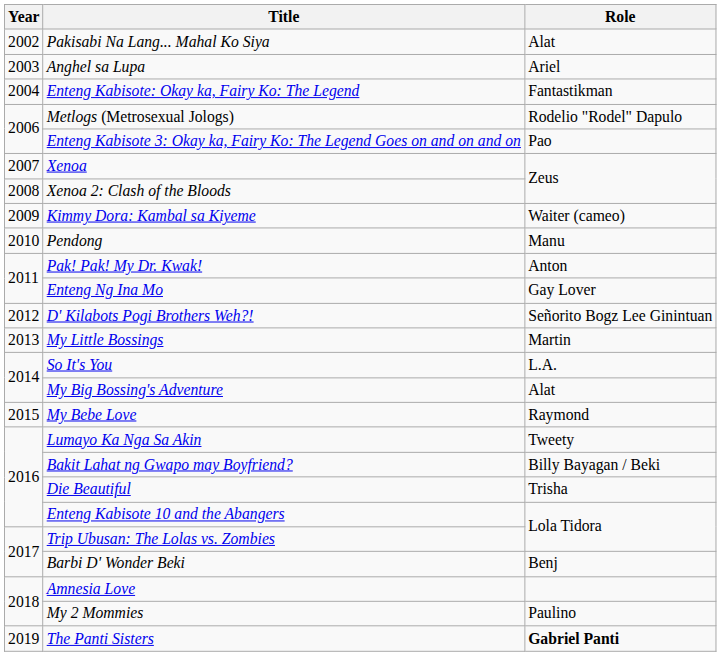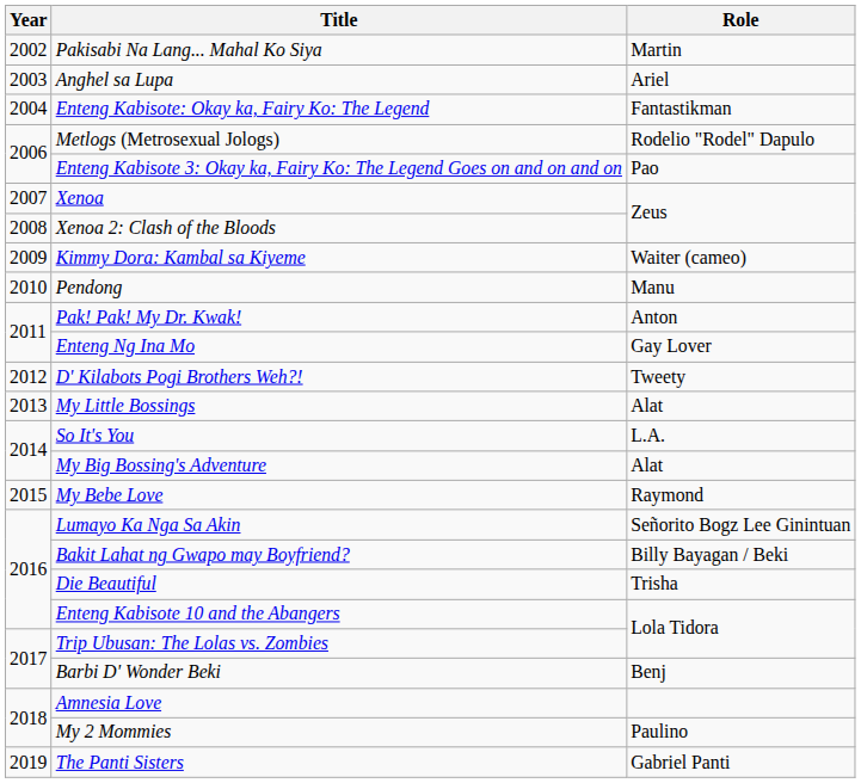Pakisabi Na Lang... Mahal Ko Siya | Role: Alat -> Martin
D' Kilabots Pogi Brothers Weh?! | Role: Señorito Bogz Lee Ginintuan -> Tweety
My Little Bossings | Role: Martin -> Alat
Lumayo Ka Nga Sa Akin | Role: Tweety -> Señorito Bogz Lee Ginintuan
The Panti Sisters | Role: bold -> normal
